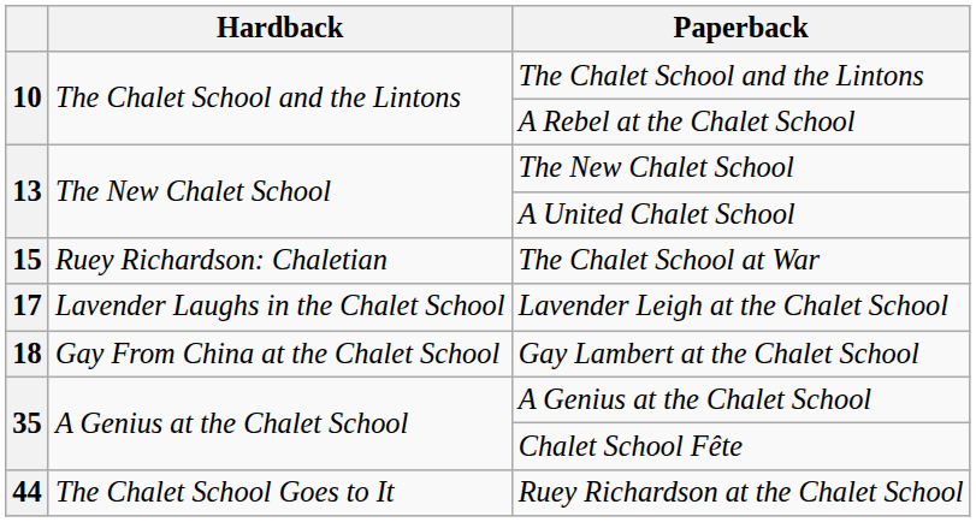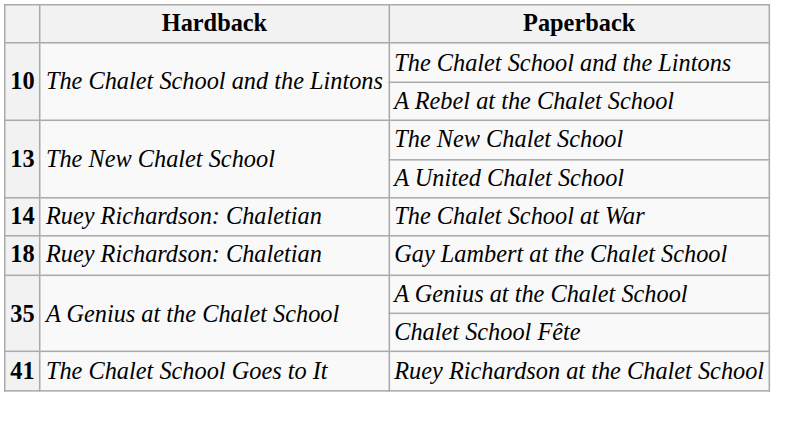The Chalet School at War | column 1: 15 -> 14
- row: 17 | Lavender Laughs in the Chalet School | Lavender Leigh at the Chalet School
Gay Lambert at the Chalet School | Hardback: Gay From China at the Chalet School -> Ruey Richardson: Chaletian
Ruey Richardson at the Chalet School | column 1: 44 -> 41
